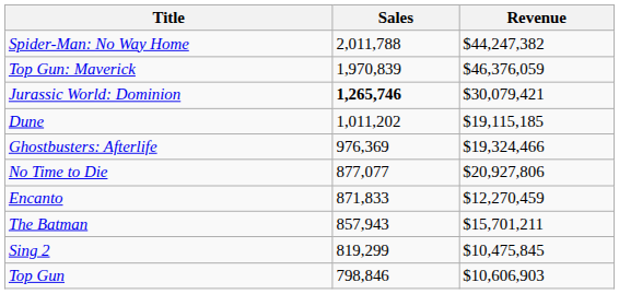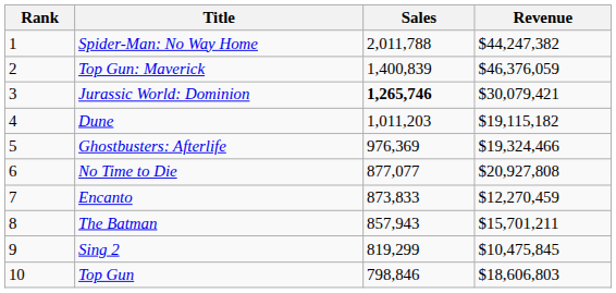+ column: Rank | 1 | 2 | 3 | 4 | 5 | 6 | 7 | 8 | 9 | 10
Top Gun: Maverick | Sales: 1,970,839 -> 1,400,839
Dune | Sales: 1,011,202 -> 1,011,203
Dune | Revenue: $19,115,185 -> $19,115,182
No Time to Die | Revenue: $20,927,806 -> $20,927,808
Encanto | Sales: 871,833 -> 873,833
Top Gun | Revenue: $10,606,903 -> $18,606,803
